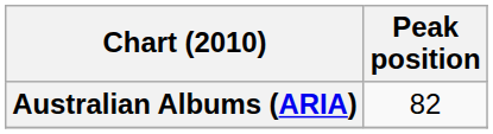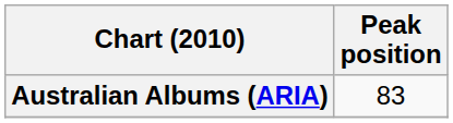Australian Albums (ARIA) | Peak position: 82 -> 83
